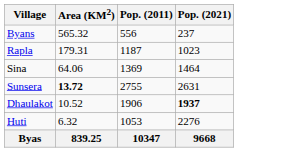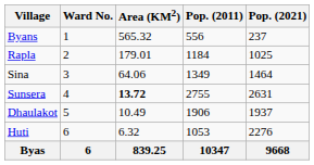+ column: Ward No. | 1 | 2 | 3 | 4 | 5 | 6 | 6
Rapla | Area (KM2): 179.31 -> 179.01
Rapla | Pop. (2011): 1187 -> 1184
Rapla | Pop. (2021): 1023 -> 1025
Sina | Pop. (2011): 1369 -> 1349
Dhaulakot | Area (KM2): 10.52 -> 10.49
Dhaulakot | Pop. (2021): bold -> normal
